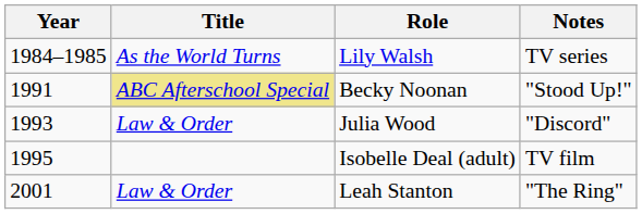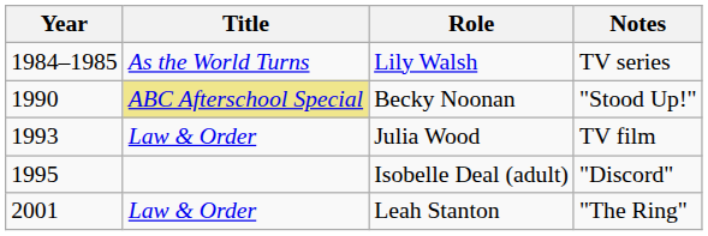Becky Noonan | Year: 1991 -> 1990
Julia Wood | Notes: "Discord" -> TV film
Isobelle Deal (adult) | Notes: TV film -> "Discord"
